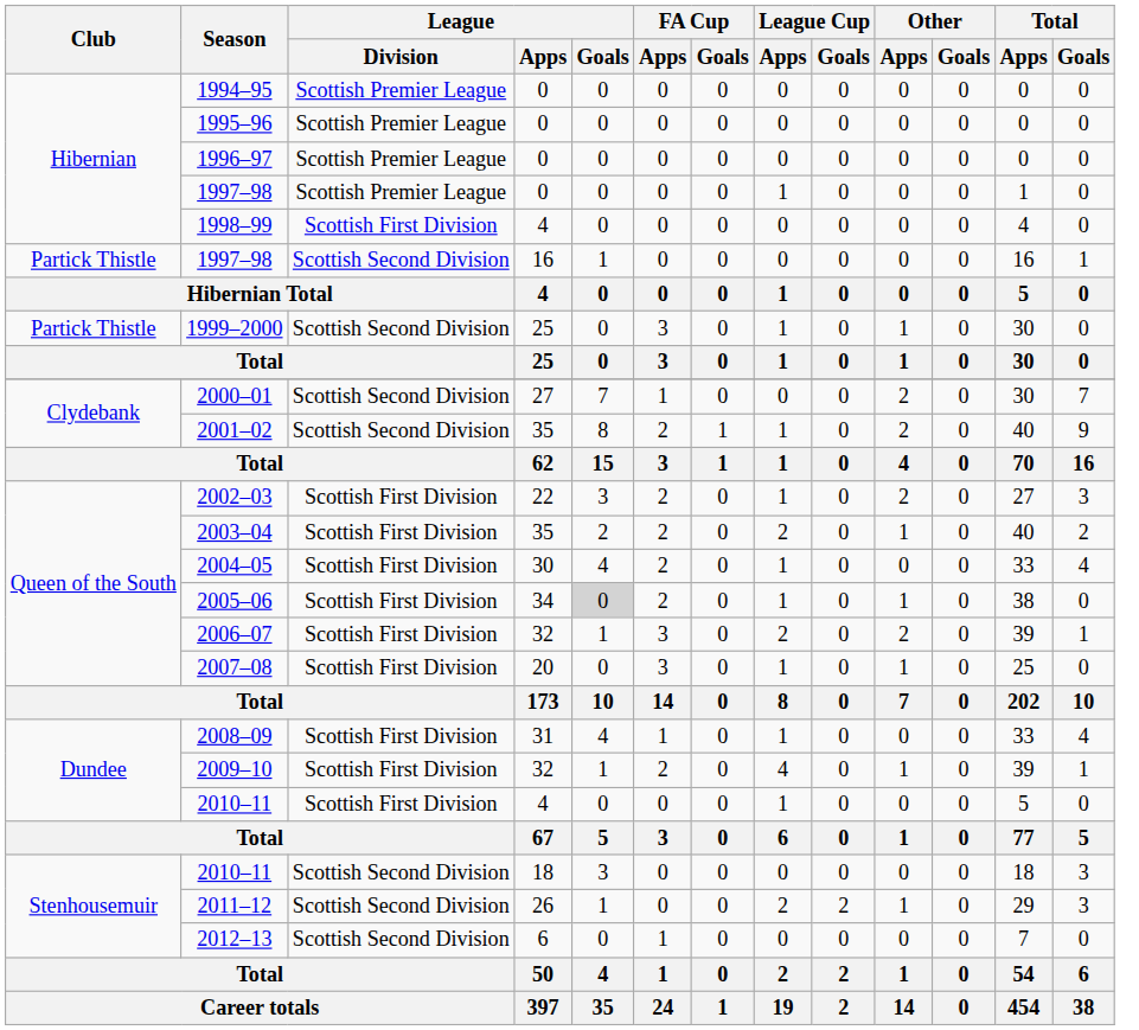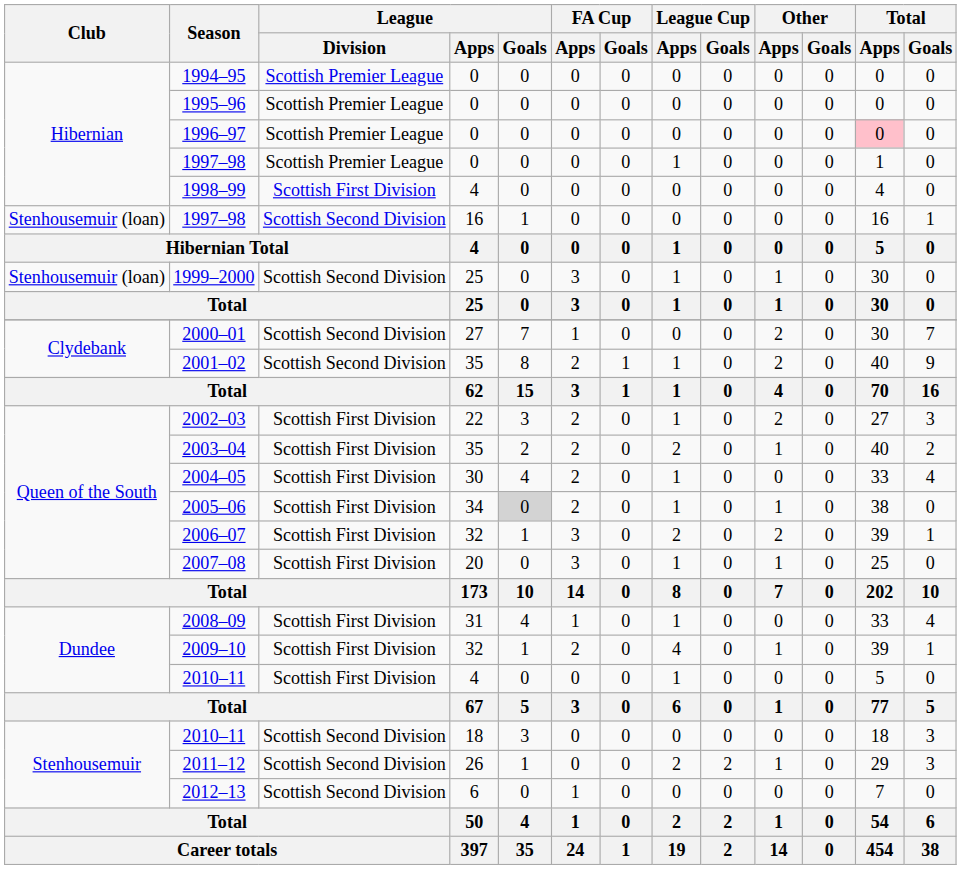1996–97 | Total / Apps: no background -> pink background
1997–98 / 16 | Club: Partick Thistle -> Stenhousemuir (loan)
1999–2000 | Club: Partick Thistle -> Stenhousemuir (loan)
